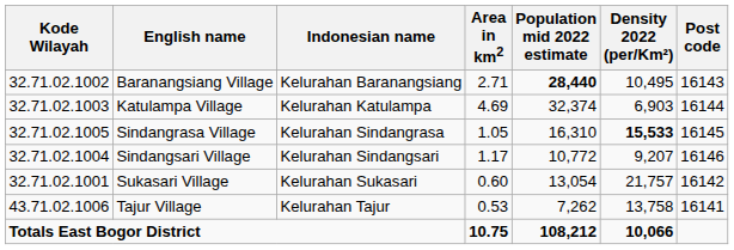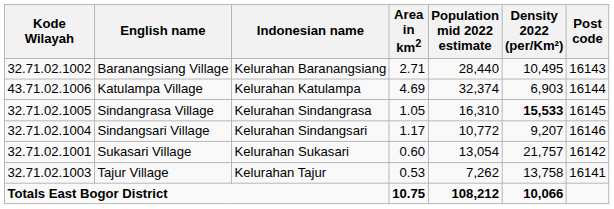Baranangsiang Village | Population mid 2022 estimate: bold -> normal
Katulampa Village | Kode Wilayah: 32.71.02.1003 -> 43.71.02.1006
Tajur Village | Kode Wilayah: 43.71.02.1006 -> 32.71.02.1003
